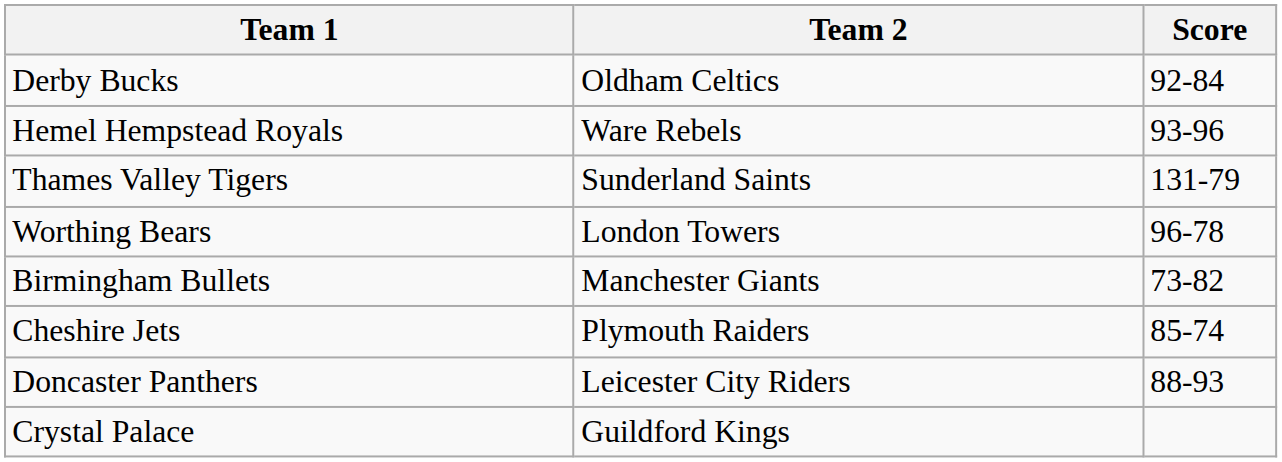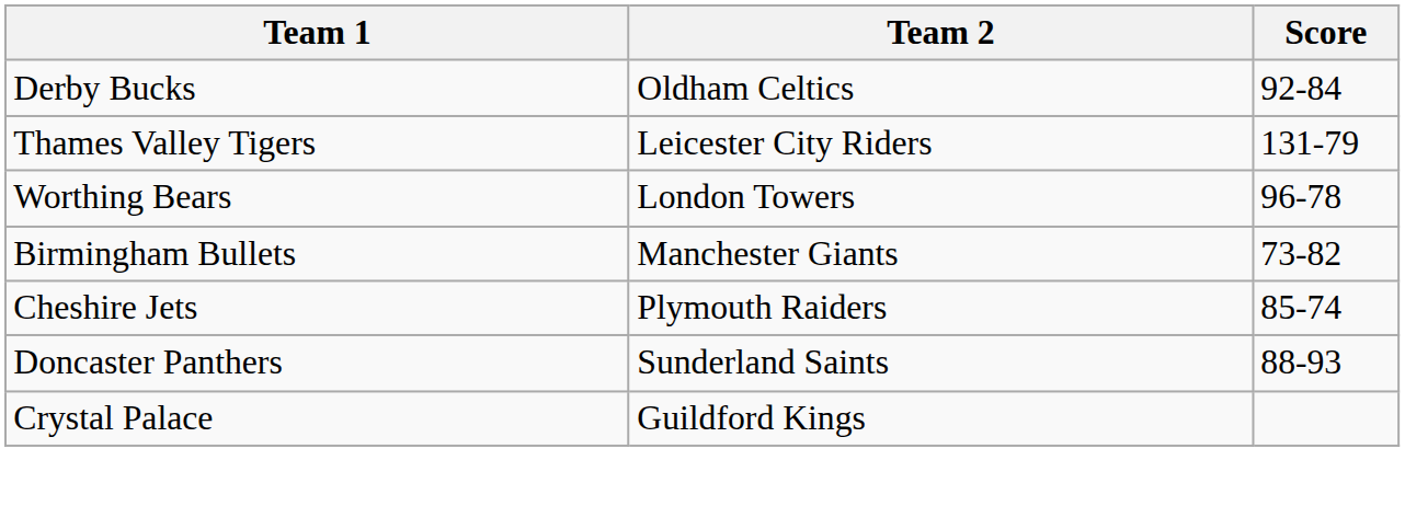- row: Hemel Hempstead Royals | Ware Rebels | 93-96
Thames Valley Tigers | Team 2: Sunderland Saints -> Leicester City Riders
Doncaster Panthers | Team 2: Leicester City Riders -> Sunderland Saints
